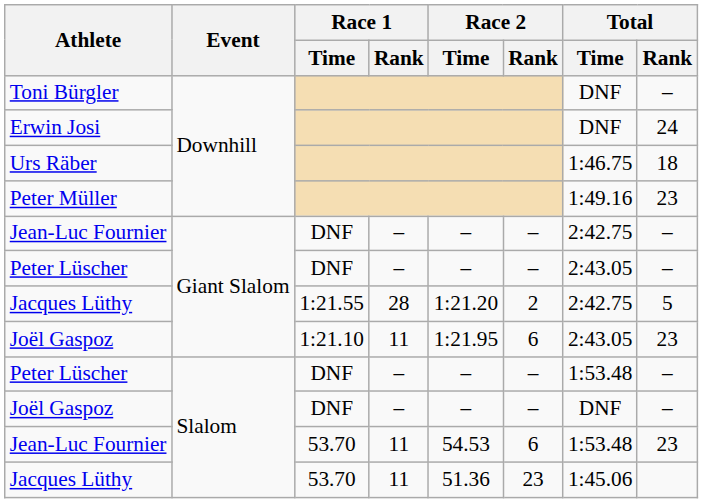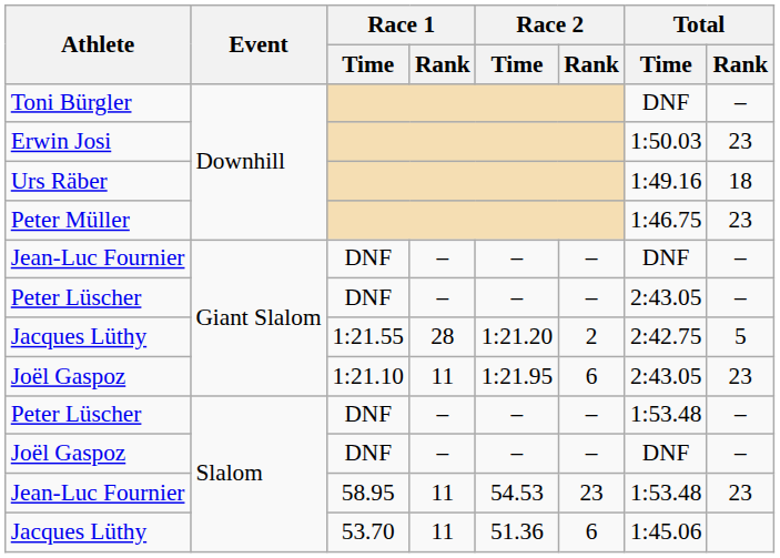Erwin Josi | Total / Time: DNF -> 1:50.03
Erwin Josi | Total / Rank: 24 -> 23
Urs Räber | Total / Time: 1:46.75 -> 1:49.16
Peter Müller | Total / Time: 1:49.16 -> 1:46.75
Jean-Luc Fournier / Giant Slalom | Total / Time: 2:42.75 -> DNF
Jean-Luc Fournier / Slalom | Race 1 / Time: 53.70 -> 58.95
Jean-Luc Fournier / Slalom | Race 2 / Rank: 6 -> 23
Jacques Lüthy / Slalom | Race 2 / Rank: 23 -> 6
